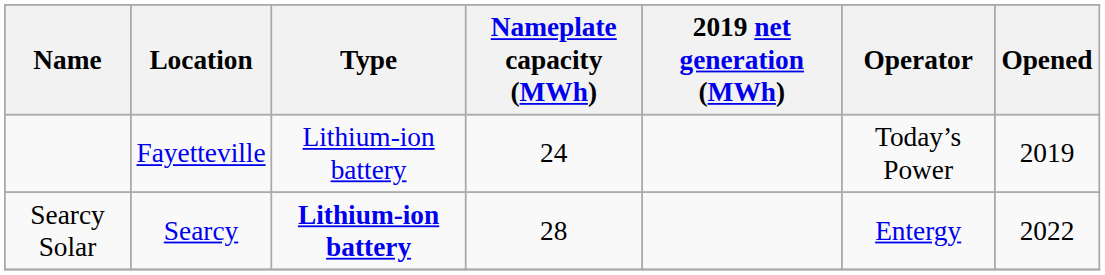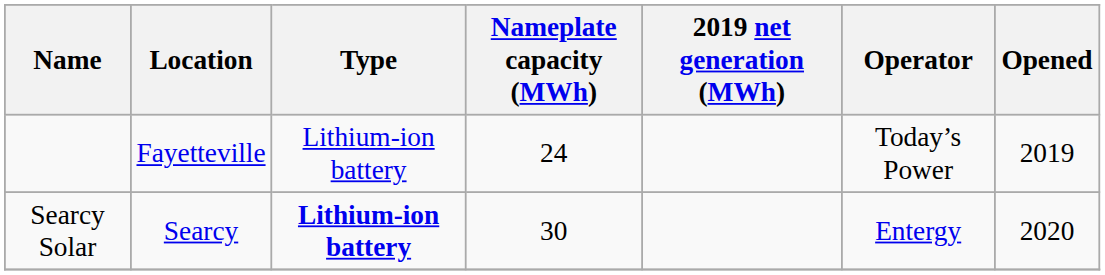Searcy Solar | Nameplate capacity (MWh): 28 -> 30
Searcy Solar | Opened: 2022 -> 2020
